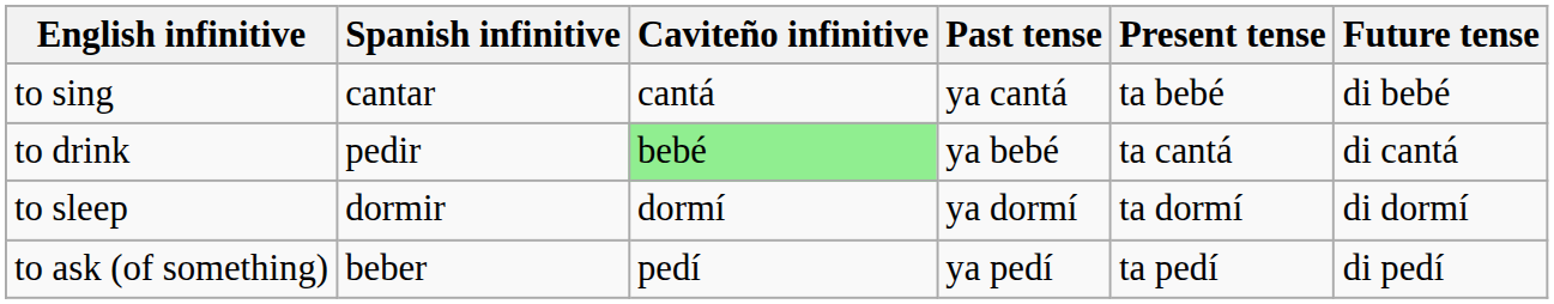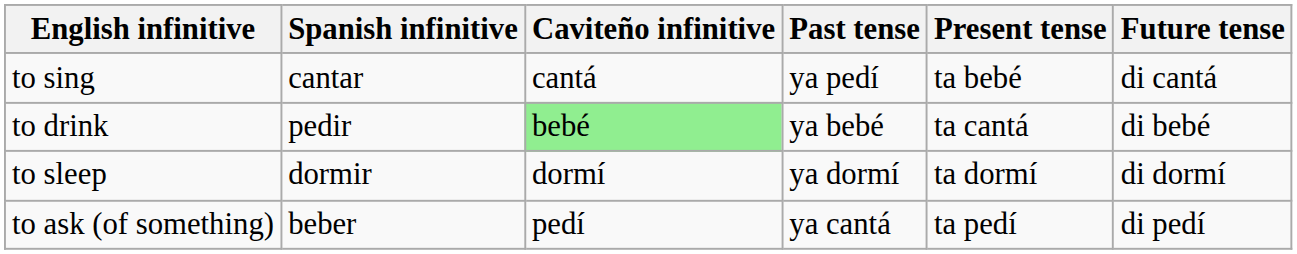to sing | Past tense: ya cantá -> ya pedí
to sing | Future tense: di bebé -> di cantá
to drink | Future tense: di cantá -> di bebé
to ask (of something) | Past tense: ya pedí -> ya cantá
